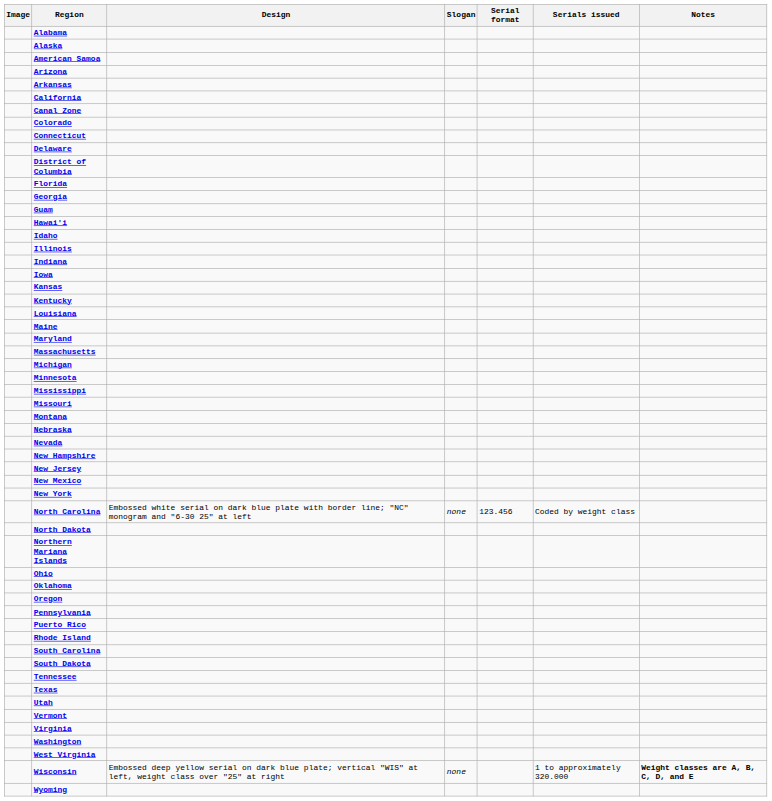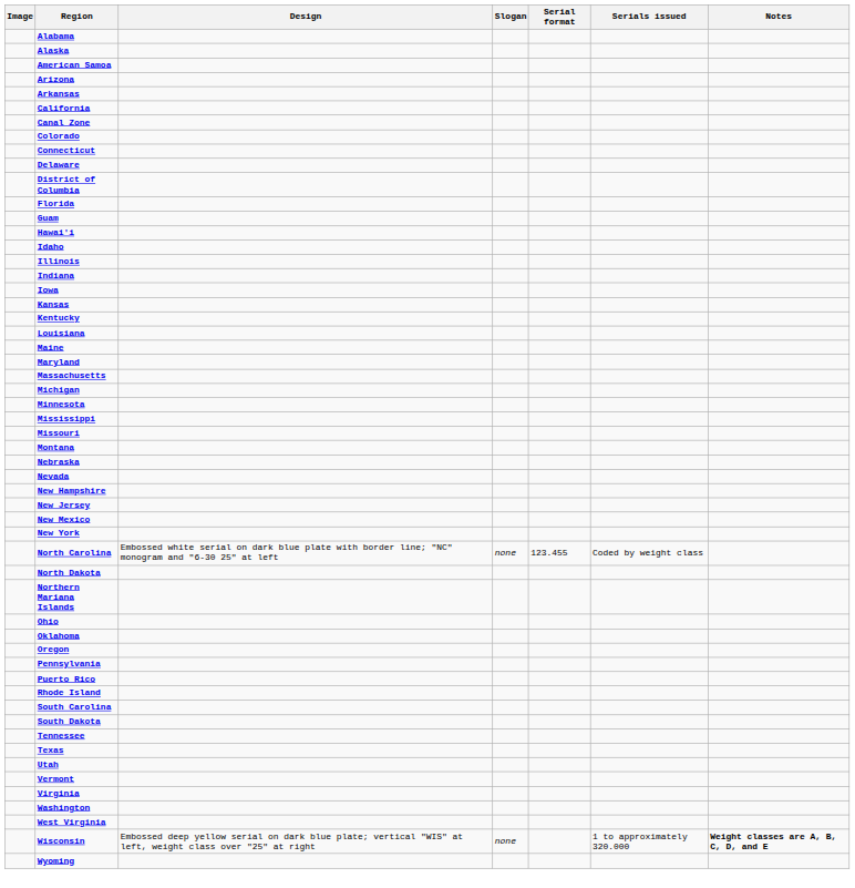- row: Georgia
North Carolina | Serial format: 123.456 -> 123.455
